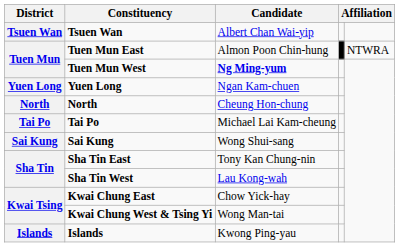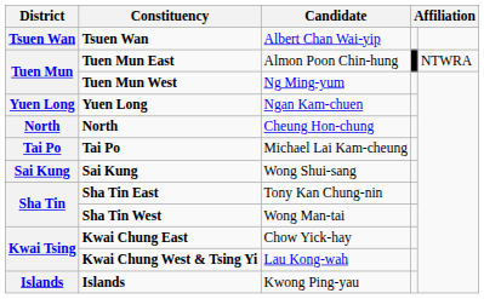Tuen Mun West | Candidate: bold -> normal
Sha Tin West | Candidate: Lau Kong-wah -> Wong Man-tai
Kwai Chung West & Tsing Yi | Candidate: Wong Man-tai -> Lau Kong-wah
